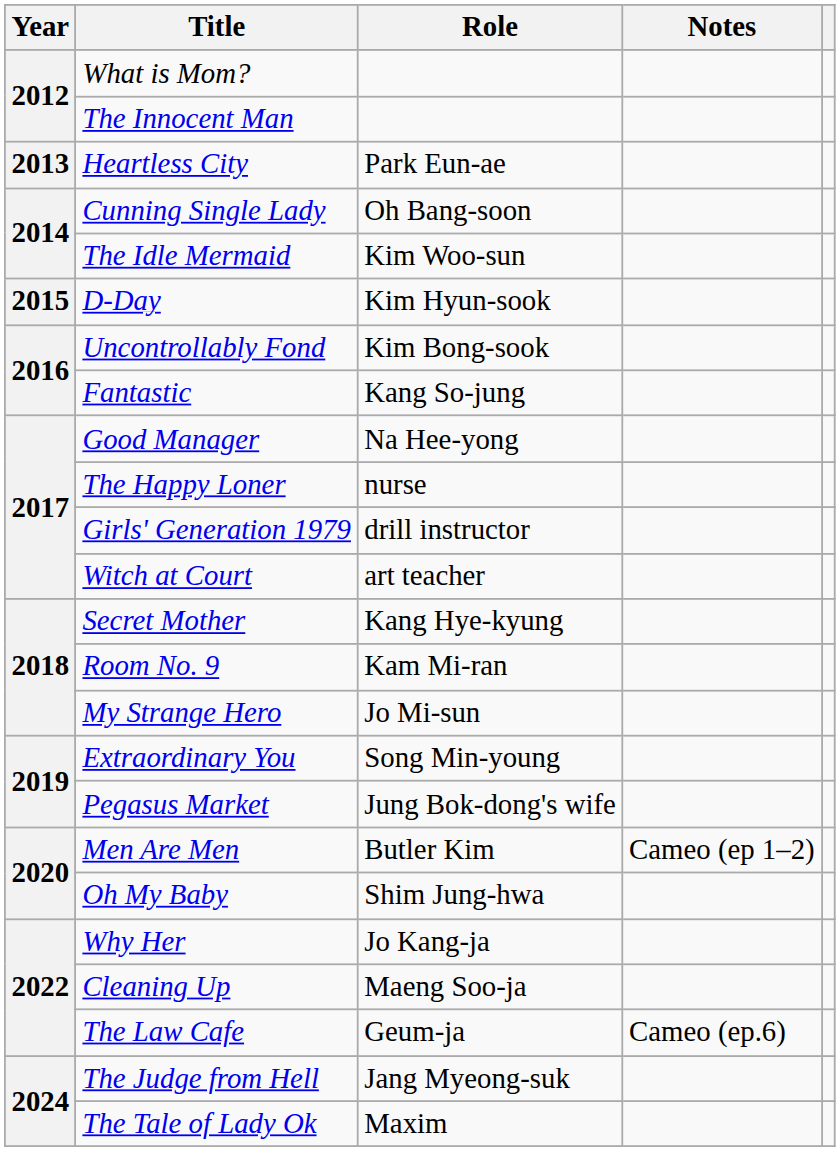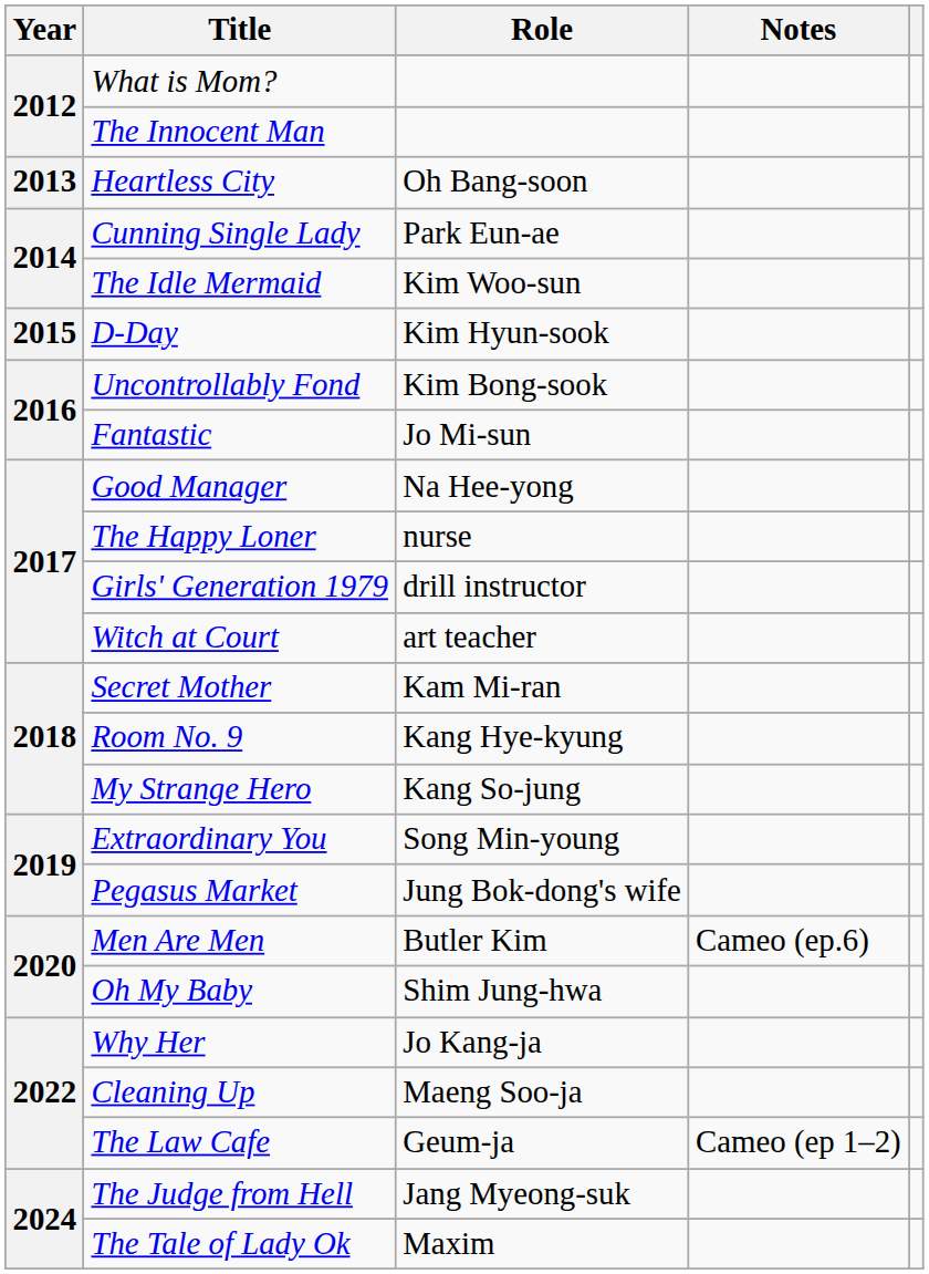Heartless City | Role: Park Eun-ae -> Oh Bang-soon
Cunning Single Lady | Role: Oh Bang-soon -> Park Eun-ae
Fantastic | Role: Kang So-jung -> Jo Mi-sun
Secret Mother | Role: Kang Hye-kyung -> Kam Mi-ran
Room No. 9 | Role: Kam Mi-ran -> Kang Hye-kyung
My Strange Hero | Role: Jo Mi-sun -> Kang So-jung
Men Are Men | Notes: Cameo (ep 1–2) -> Cameo (ep.6)
The Law Cafe | Notes: Cameo (ep.6) -> Cameo (ep 1–2)
